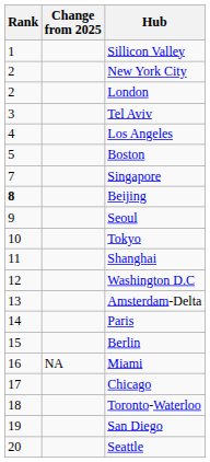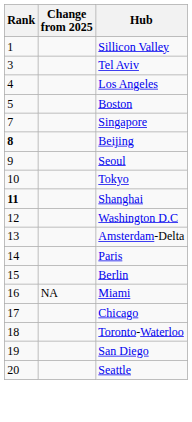- row: 2 | New York City
- row: 2 | London
Shanghai | Rank: normal -> bold
